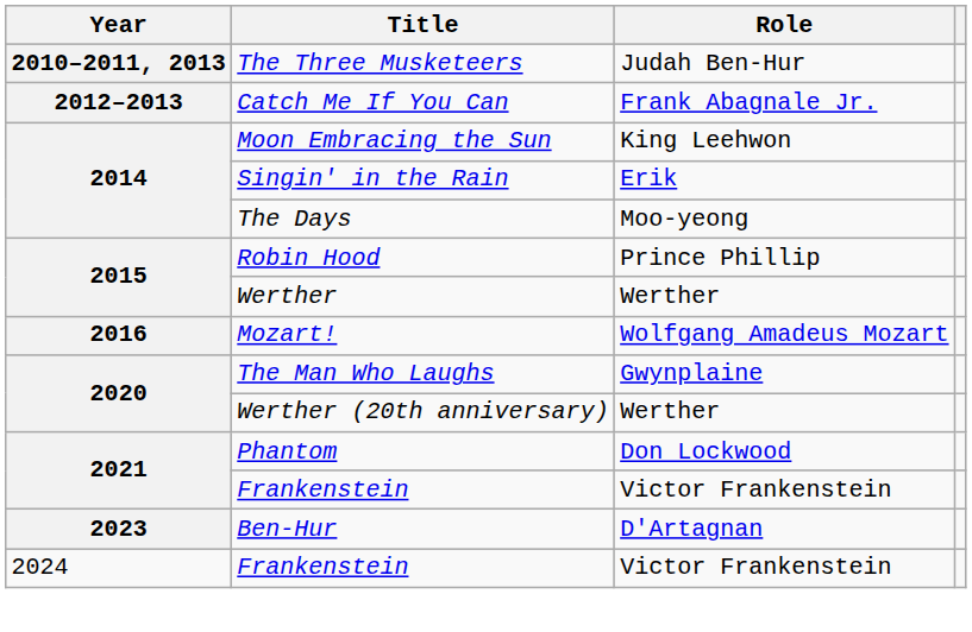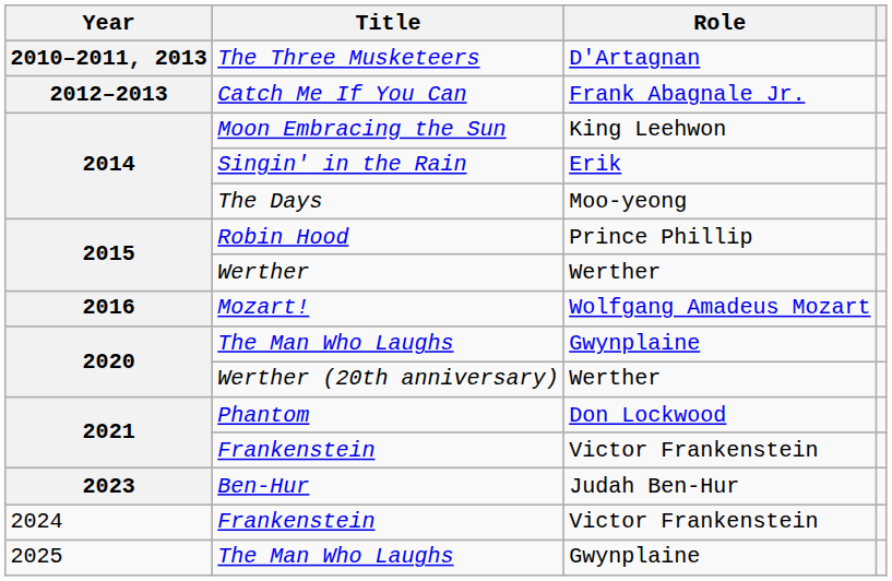The Three Musketeers | Role: Judah Ben-Hur -> D'Artagnan
Ben-Hur | Role: D'Artagnan -> Judah Ben-Hur
+ row: 2025 | The Man Who Laughs | Gwynplaine
